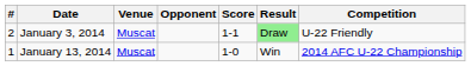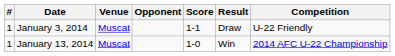January 3, 2014 | #: 2 -> 1
January 3, 2014 | Result: lightgreen background -> no background
